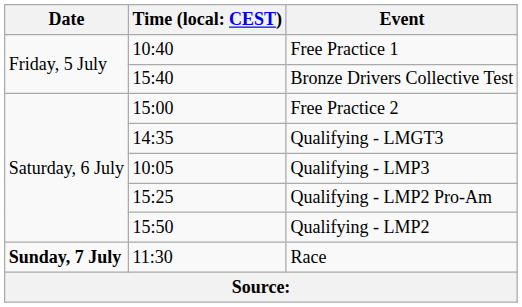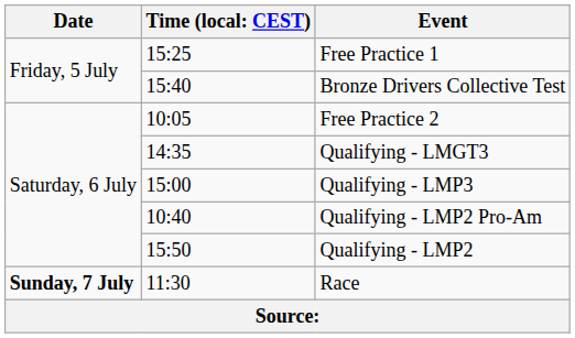Free Practice 1 | column 2: 10:40 -> 15:25
Free Practice 2 | column 2: 15:00 -> 10:05
Qualifying - LMP3 | column 2: 10:05 -> 15:00
Qualifying - LMP2 Pro-Am | column 2: 15:25 -> 10:40
